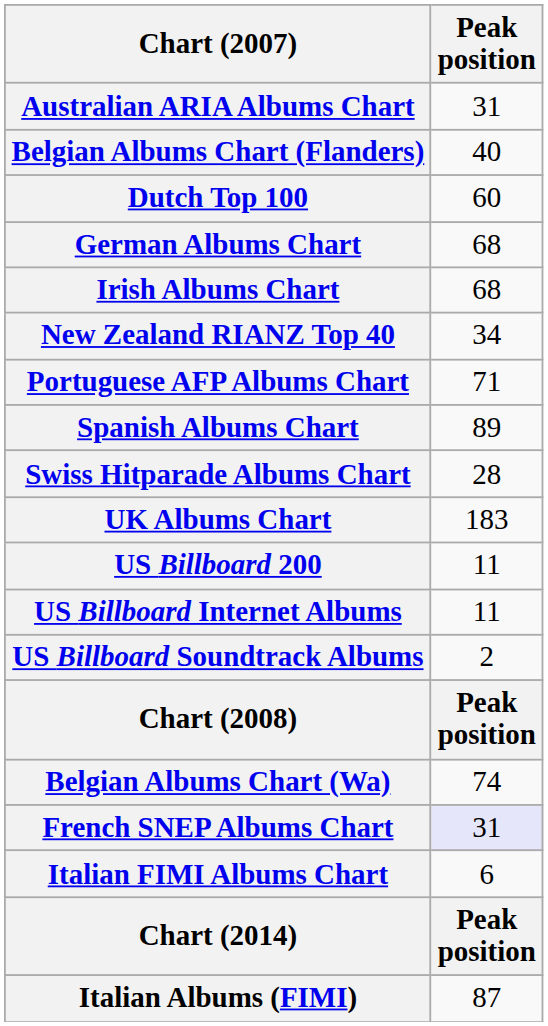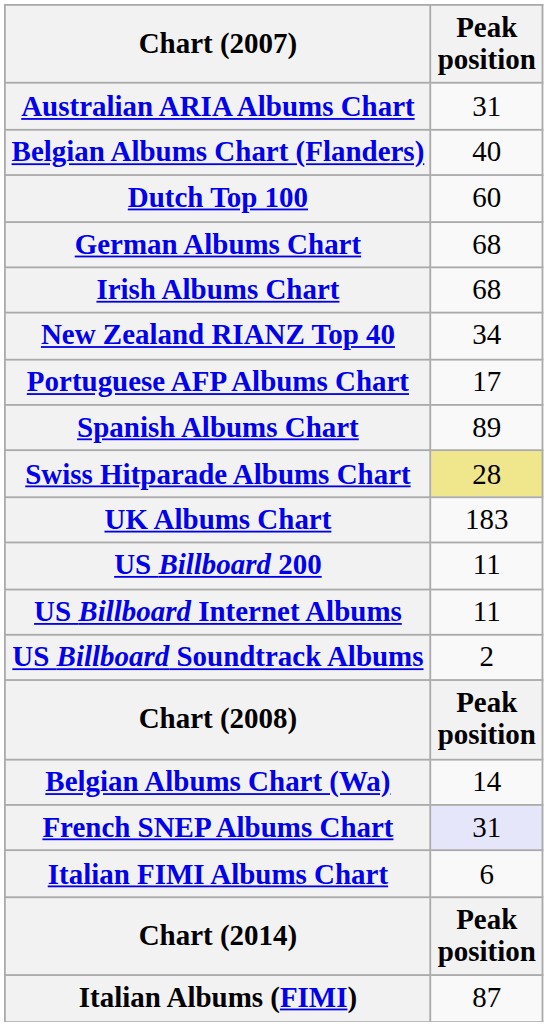Portuguese AFP Albums Chart | Peak position: 71 -> 17
Swiss Hitparade Albums Chart | Peak position: no background -> khaki background
Belgian Albums Chart (Wa) | Peak position: 74 -> 14
